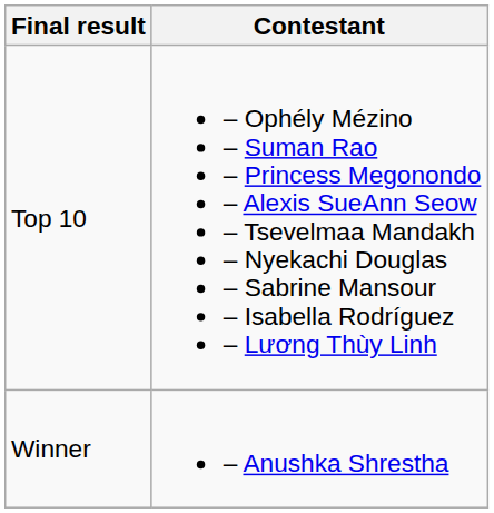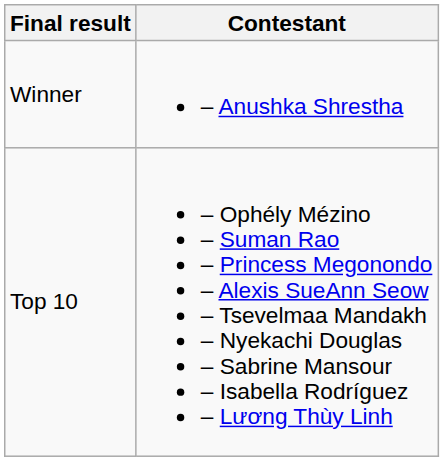rows swapped: Winner <-> Top 10
